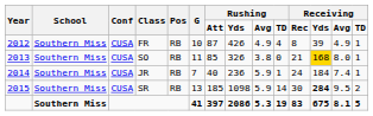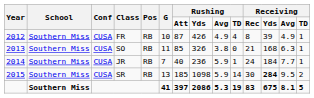SO | column 12: gold background -> no background
SO | column 13: 8.0 -> 6.3
JR | column 13: 7.4 -> 7.7
